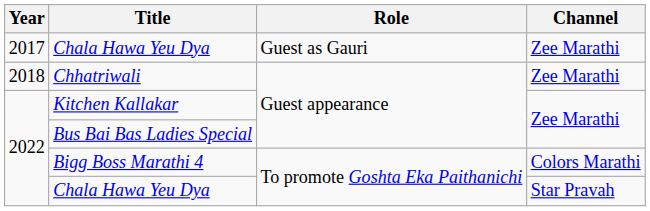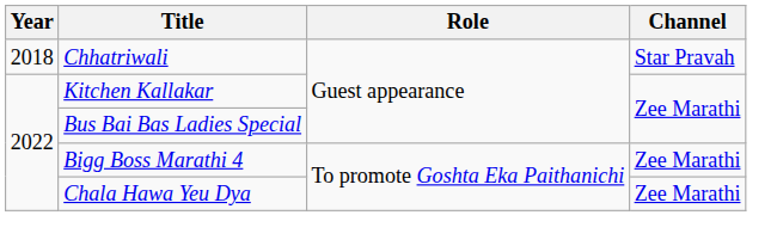- row: 2017 | Chala Hawa Yeu Dya | Guest as Gauri | Zee Marathi
Chhatriwali | Channel: Zee Marathi -> Star Pravah
Bigg Boss Marathi 4 | Channel: Colors Marathi -> Zee Marathi
2022 / Chala Hawa Yeu Dya | Channel: Star Pravah -> Zee Marathi
